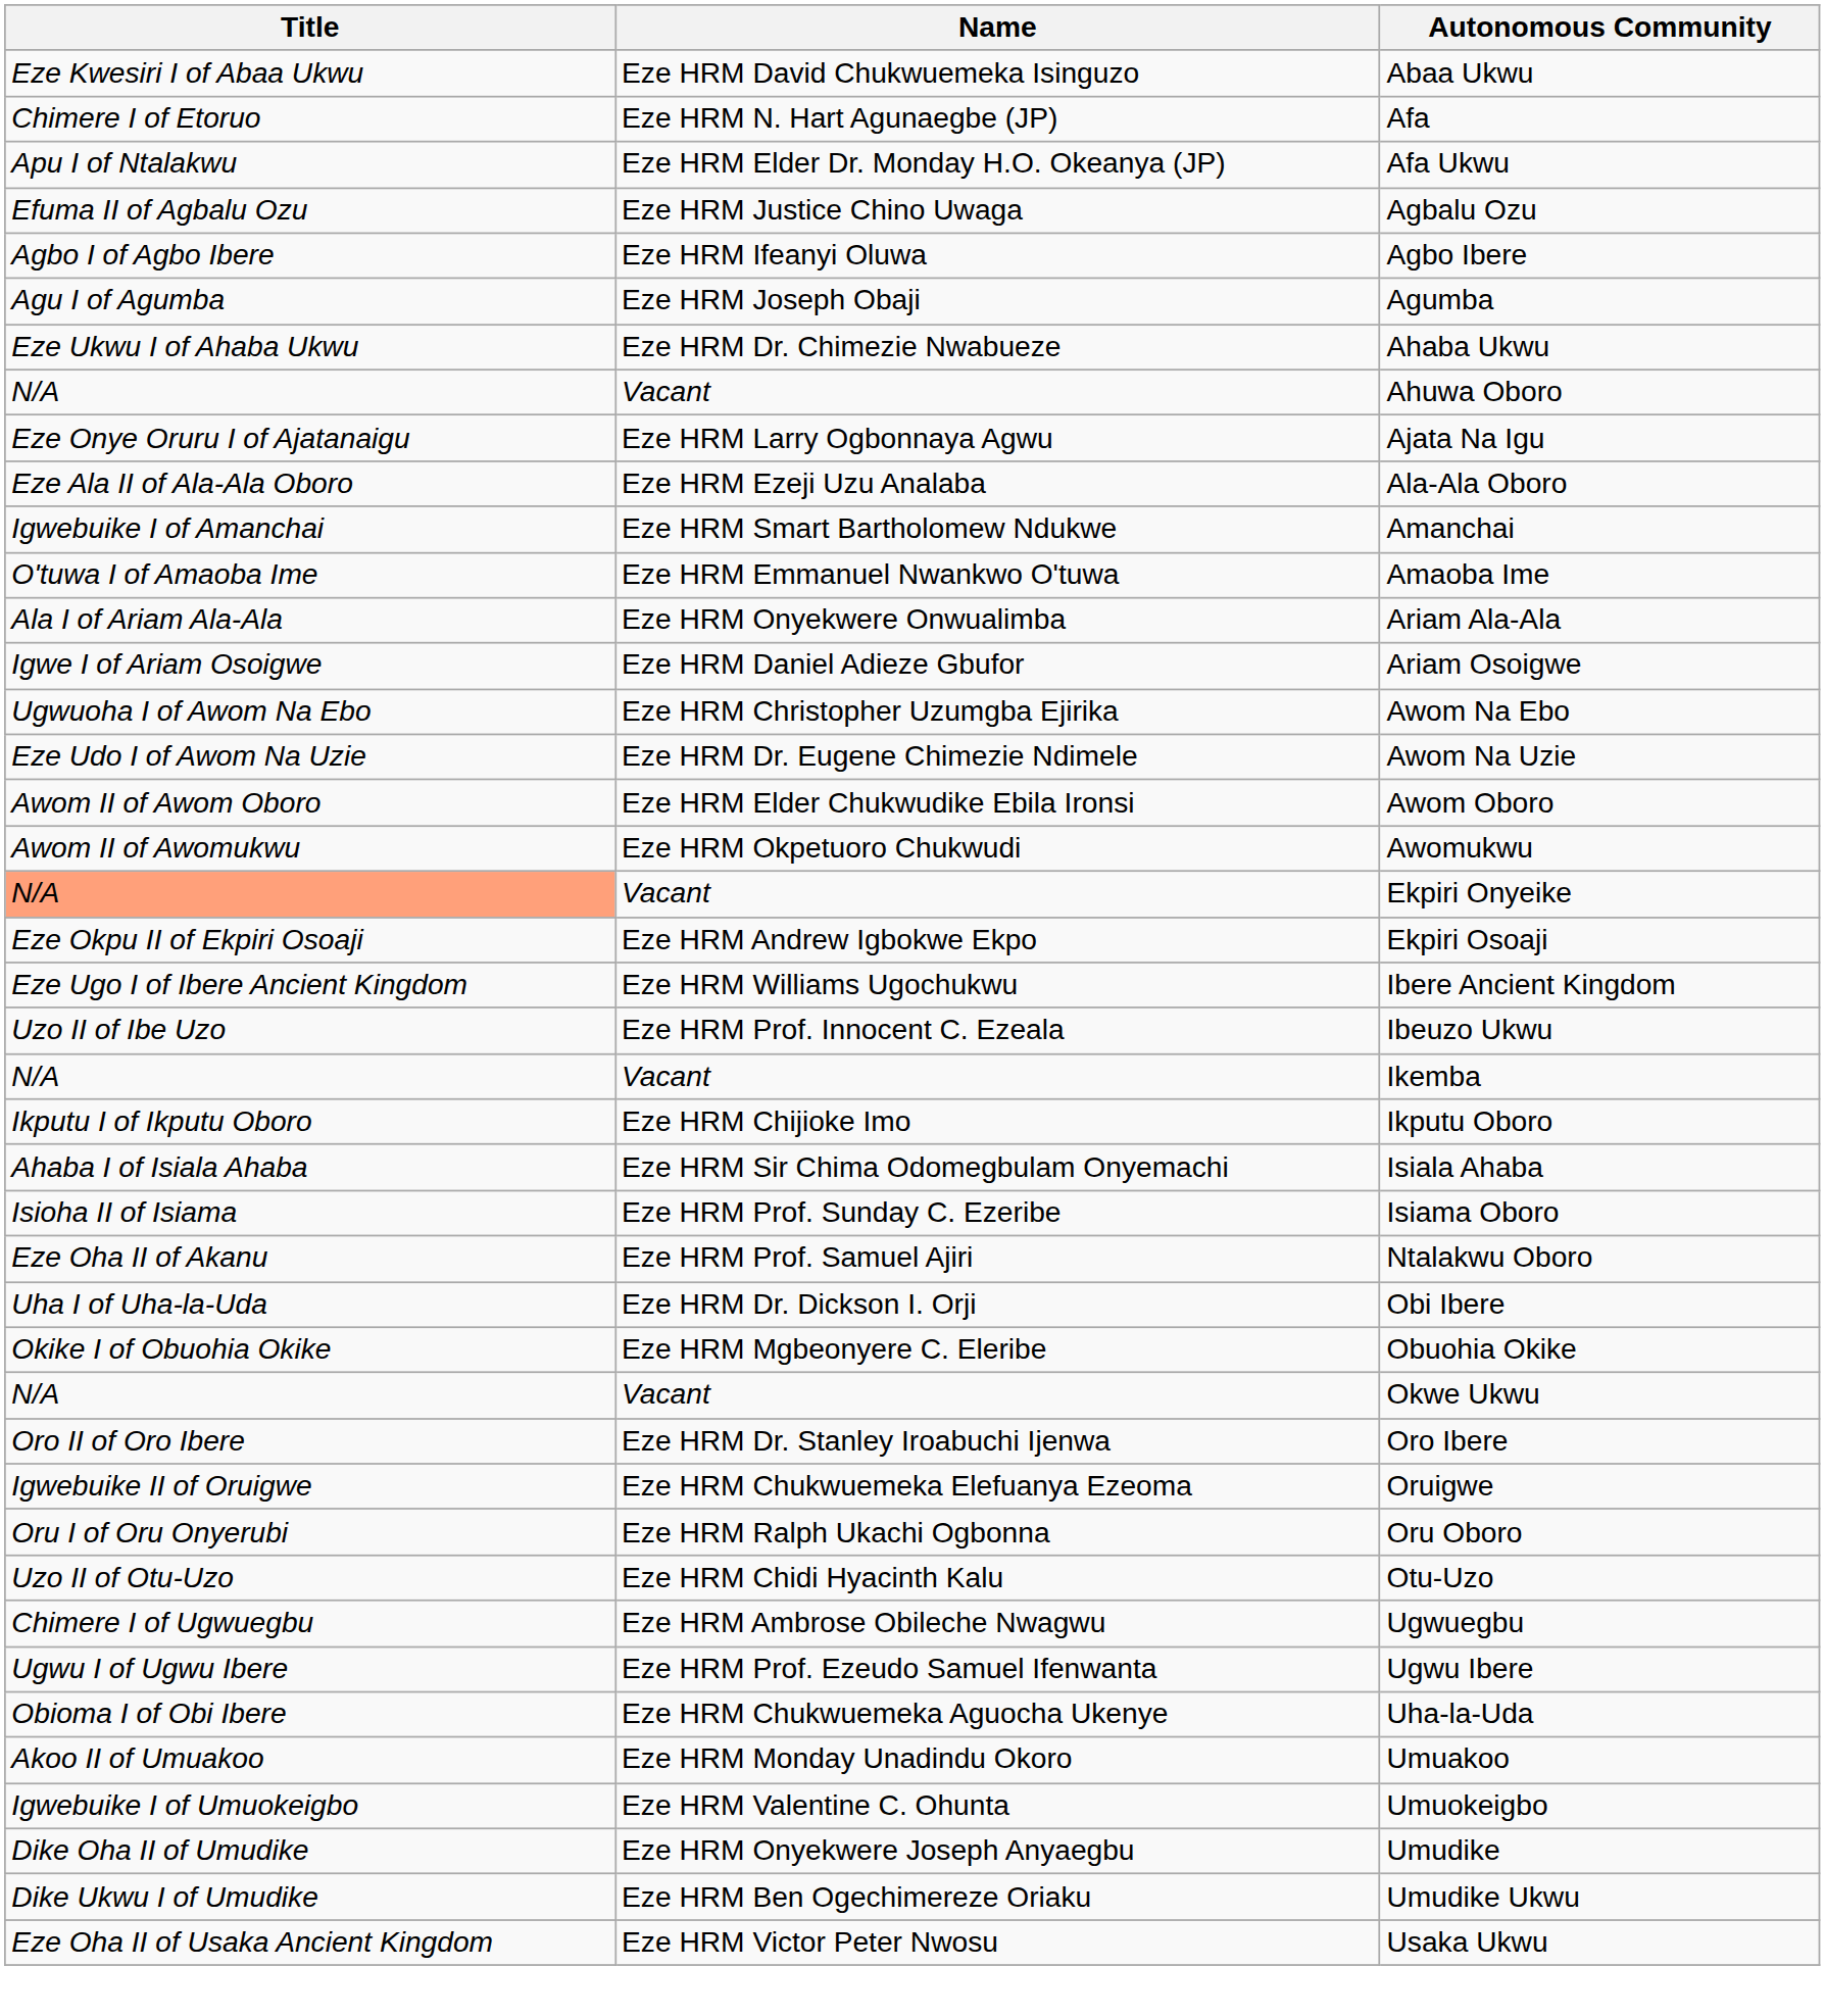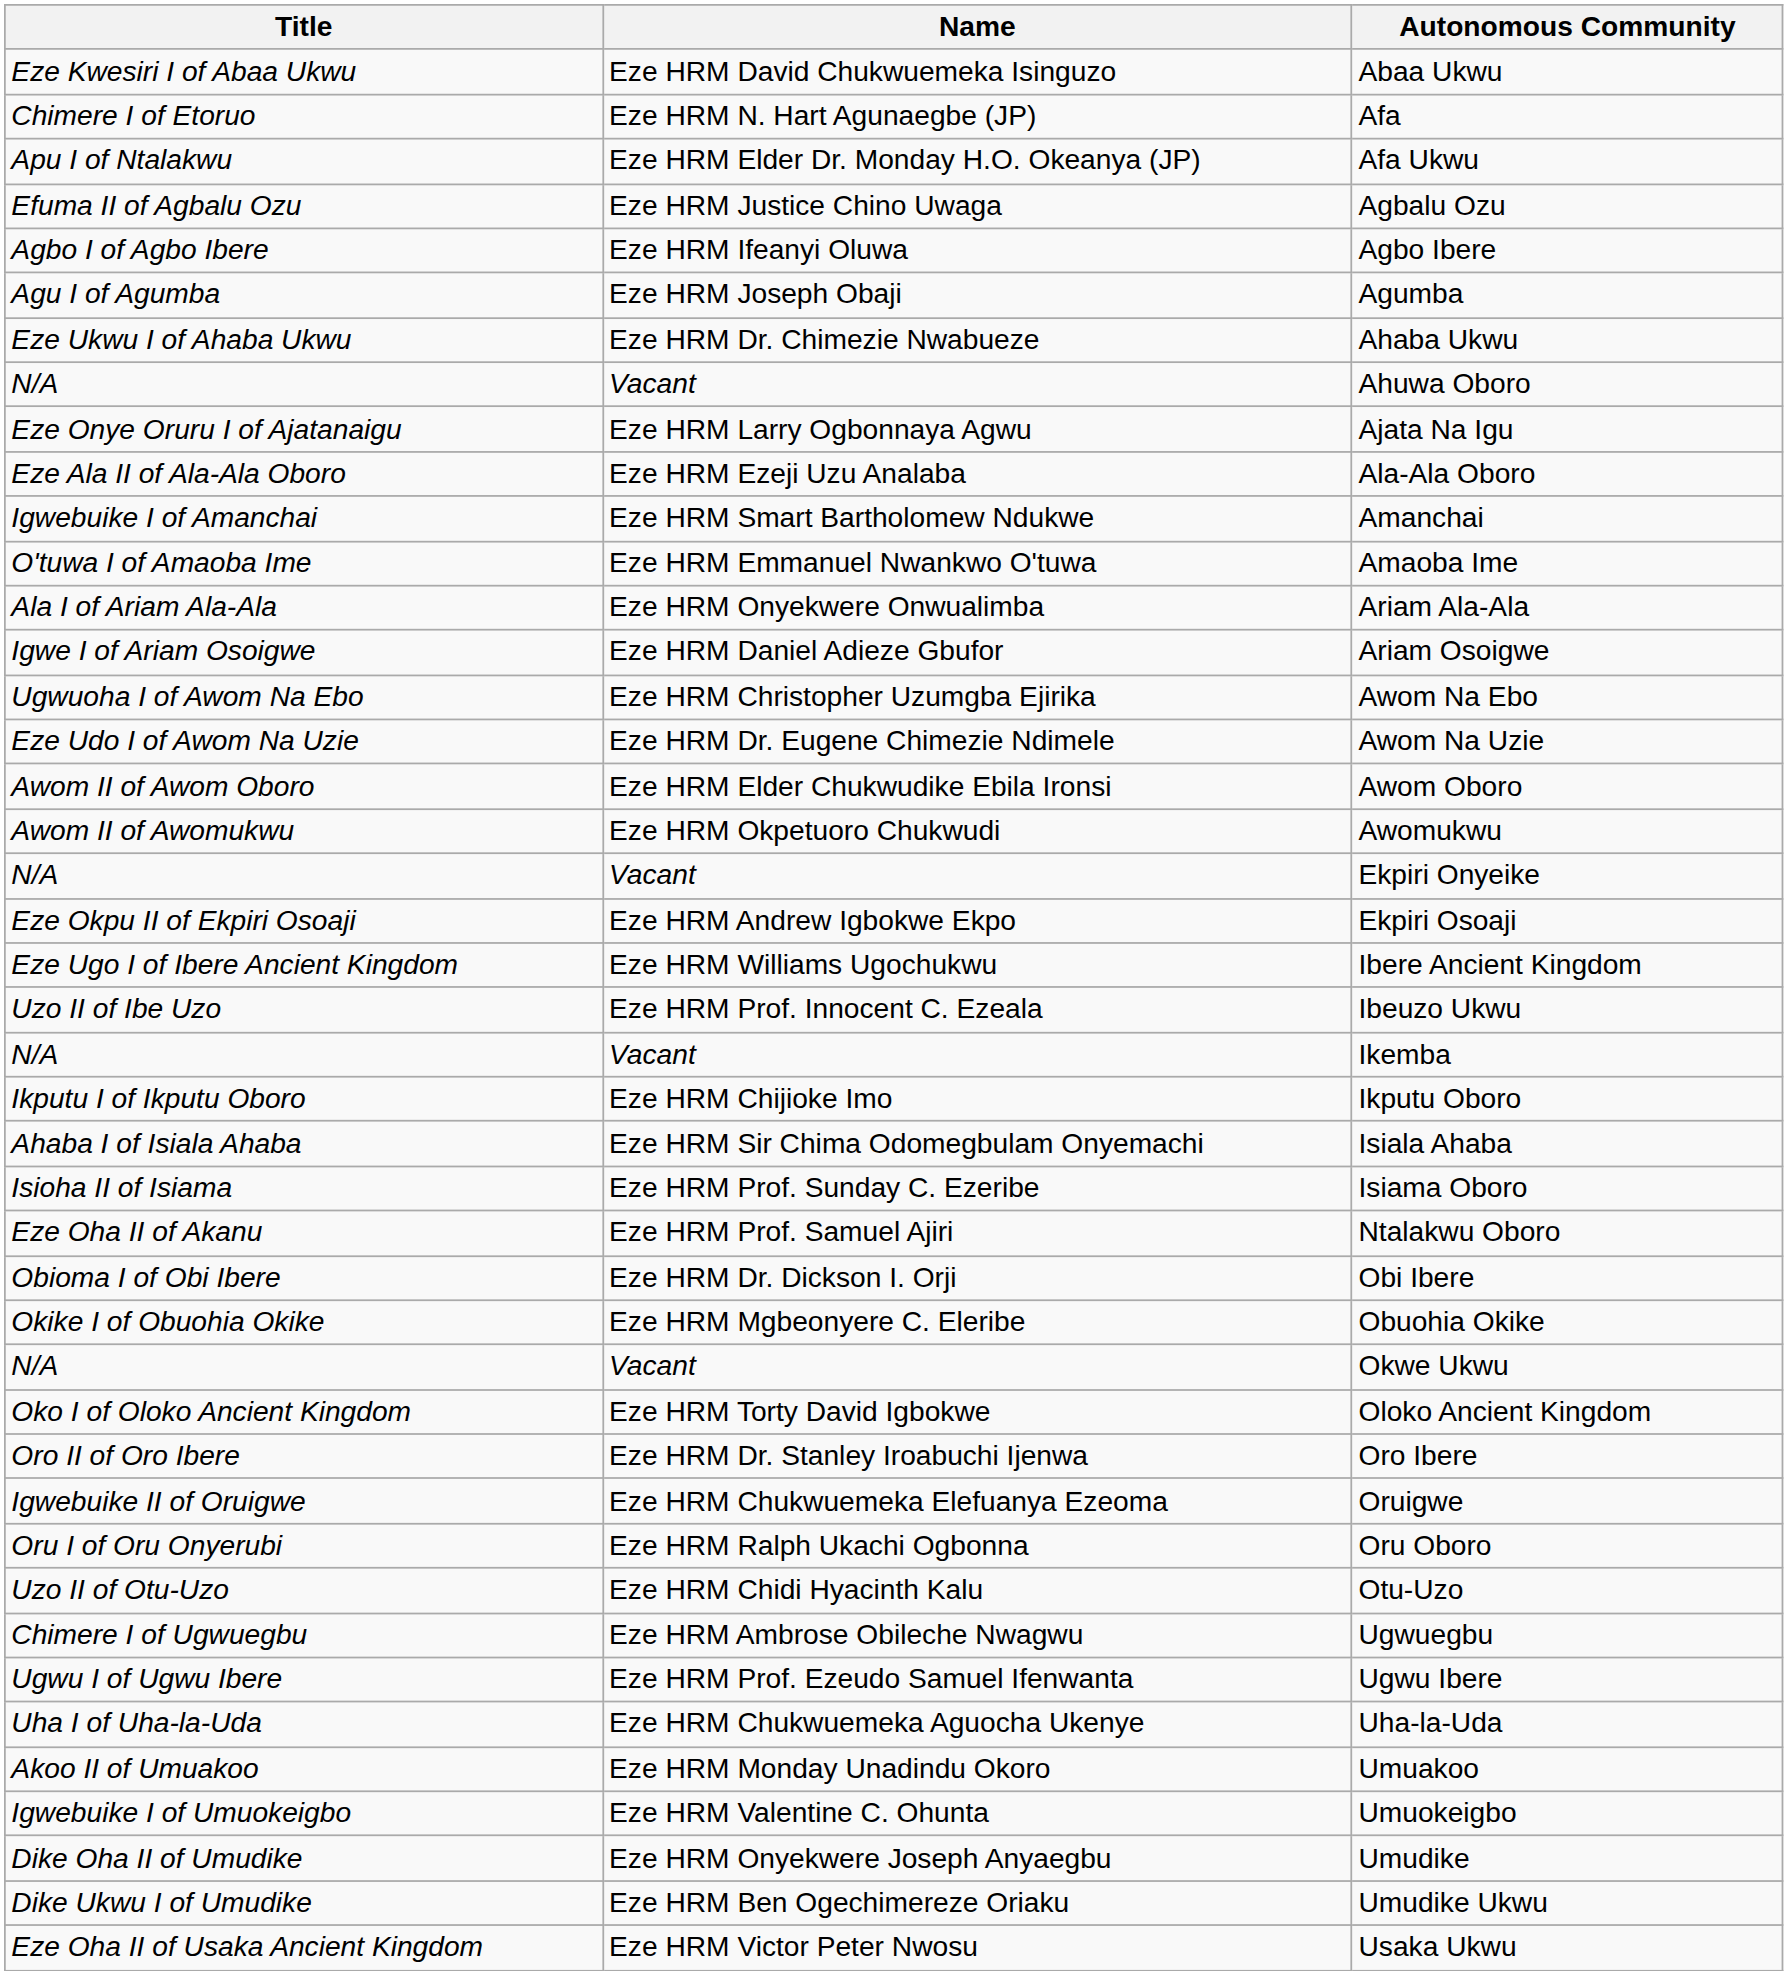Ekpiri Onyeike | Title: lightsalmon background -> no background
Obi Ibere | Title: Uha I of Uha-la-Uda -> Obioma I of Obi Ibere
+ row: Oko I of Oloko Ancient Kingdom | Eze HRM Torty David Igbokwe | Oloko Ancient Kingdom
Uha-la-Uda | Title: Obioma I of Obi Ibere -> Uha I of Uha-la-Uda
